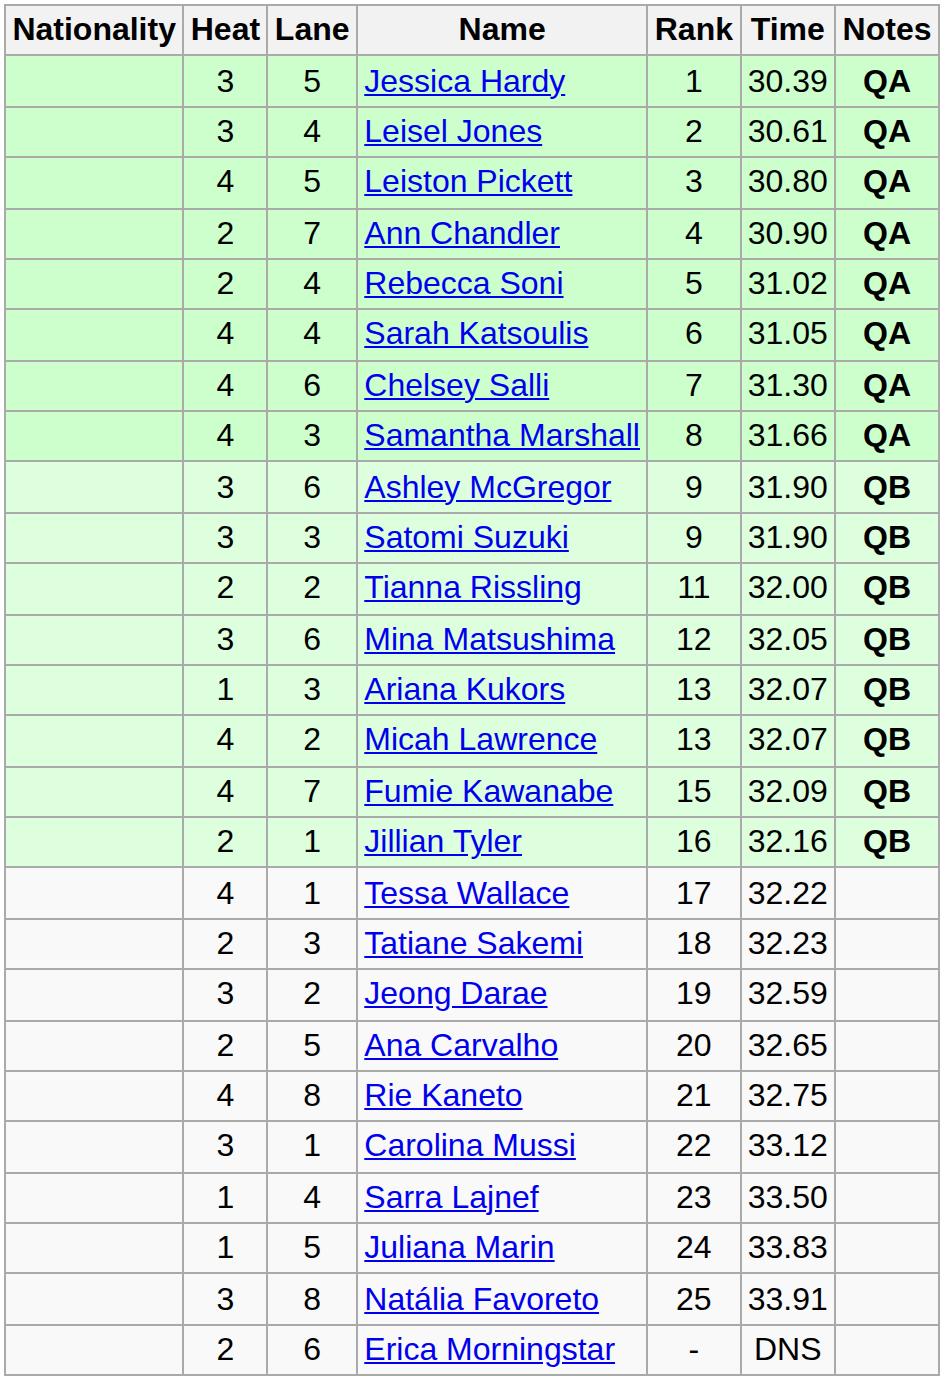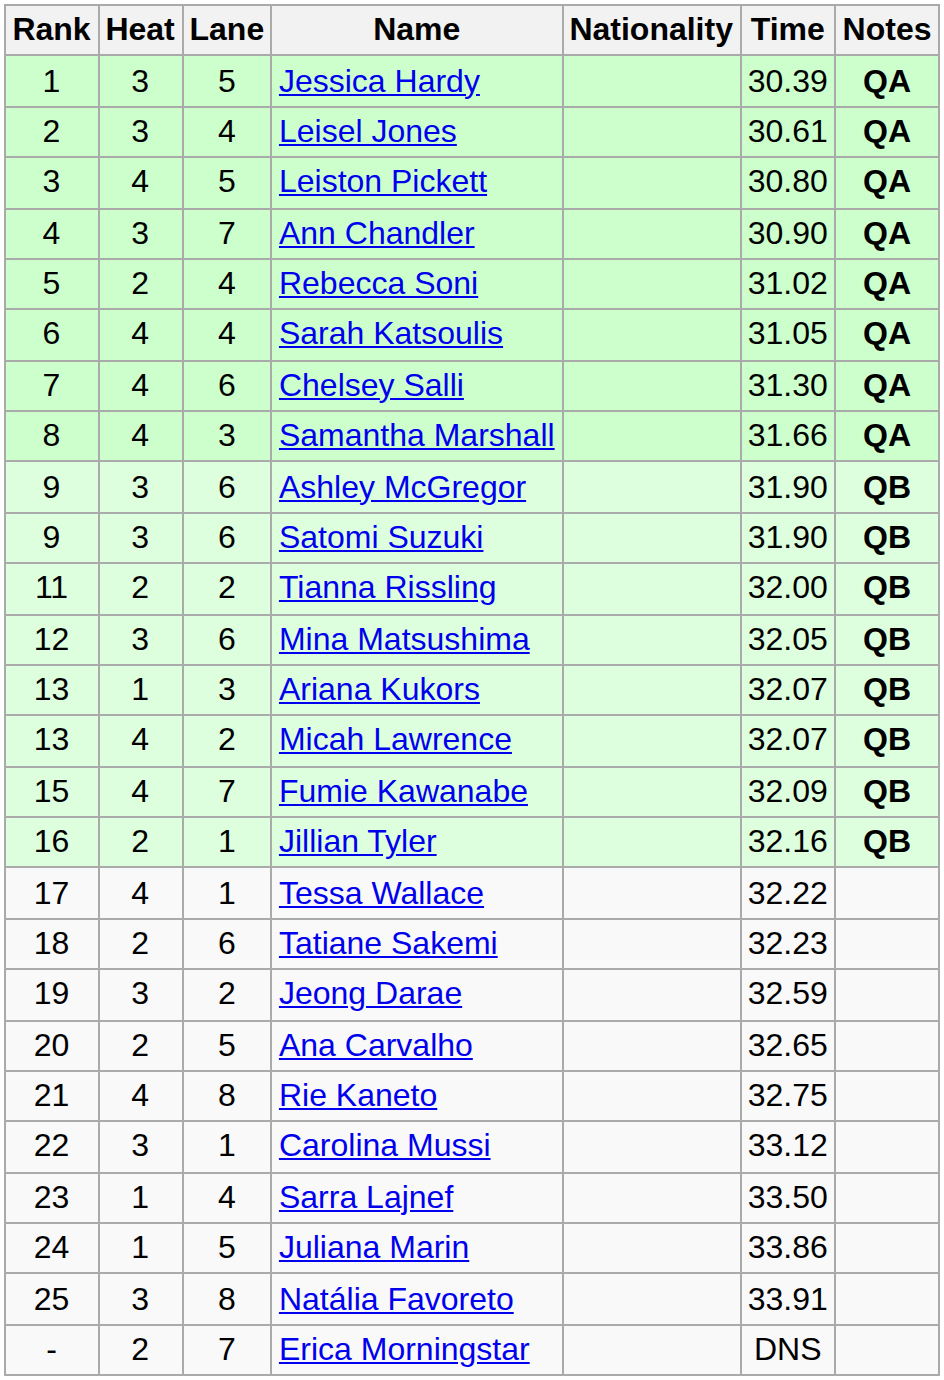columns swapped: Rank <-> Nationality
Ann Chandler | Heat: 2 -> 3
Satomi Suzuki | Lane: 3 -> 6
Tatiane Sakemi | Lane: 3 -> 6
Juliana Marin | Time: 33.83 -> 33.86
Erica Morningstar | Lane: 6 -> 7
